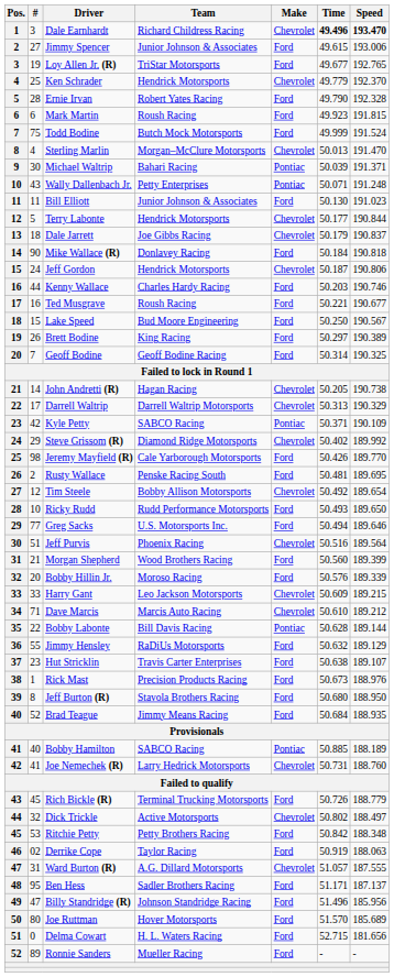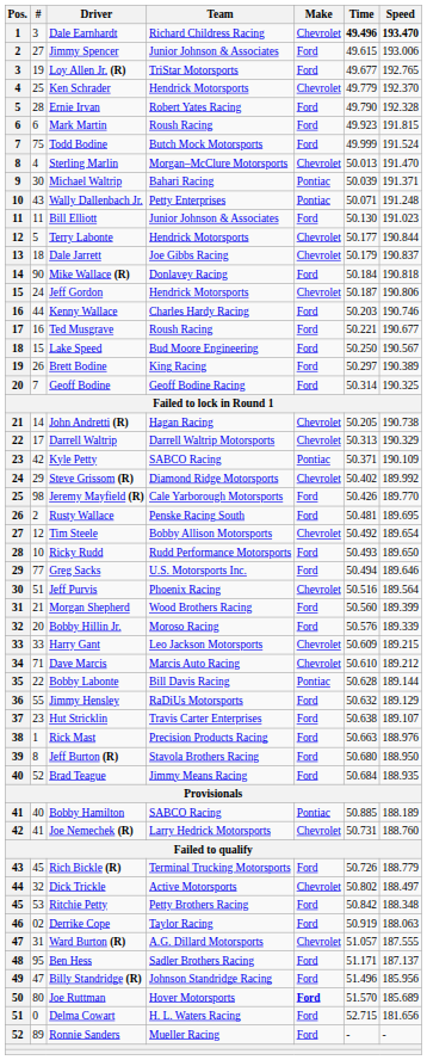Rick Mast | Time: 50.673 -> 50.663
Joe Ruttman | Make: normal -> bold
